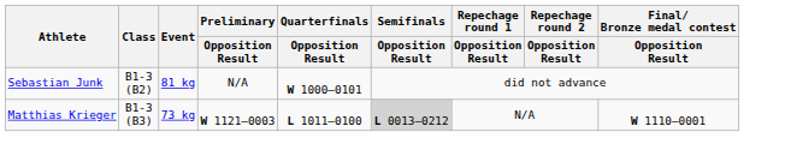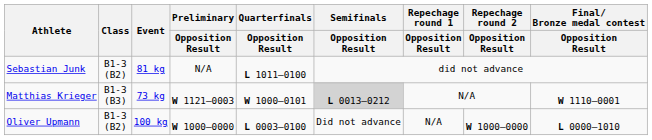Sebastian Junk | Quarterfinals / Opposition Result: W 1000–0101 -> L 1011–0100
Matthias Krieger | Quarterfinals / Opposition Result: L 1011–0100 -> W 1000–0101
+ row: Oliver Upmann | B1-3 (B2) | 100 kg | W 1000–0000 | L 0003–0100 | Did not advance | N/A | W 1000–0000 | L 0000–1010
